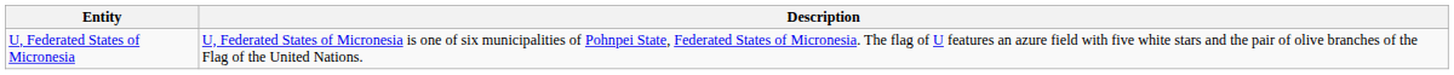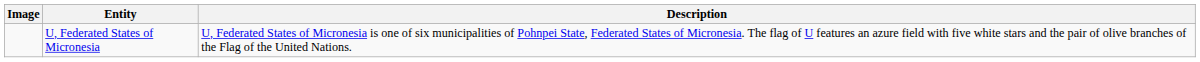+ column: Image
